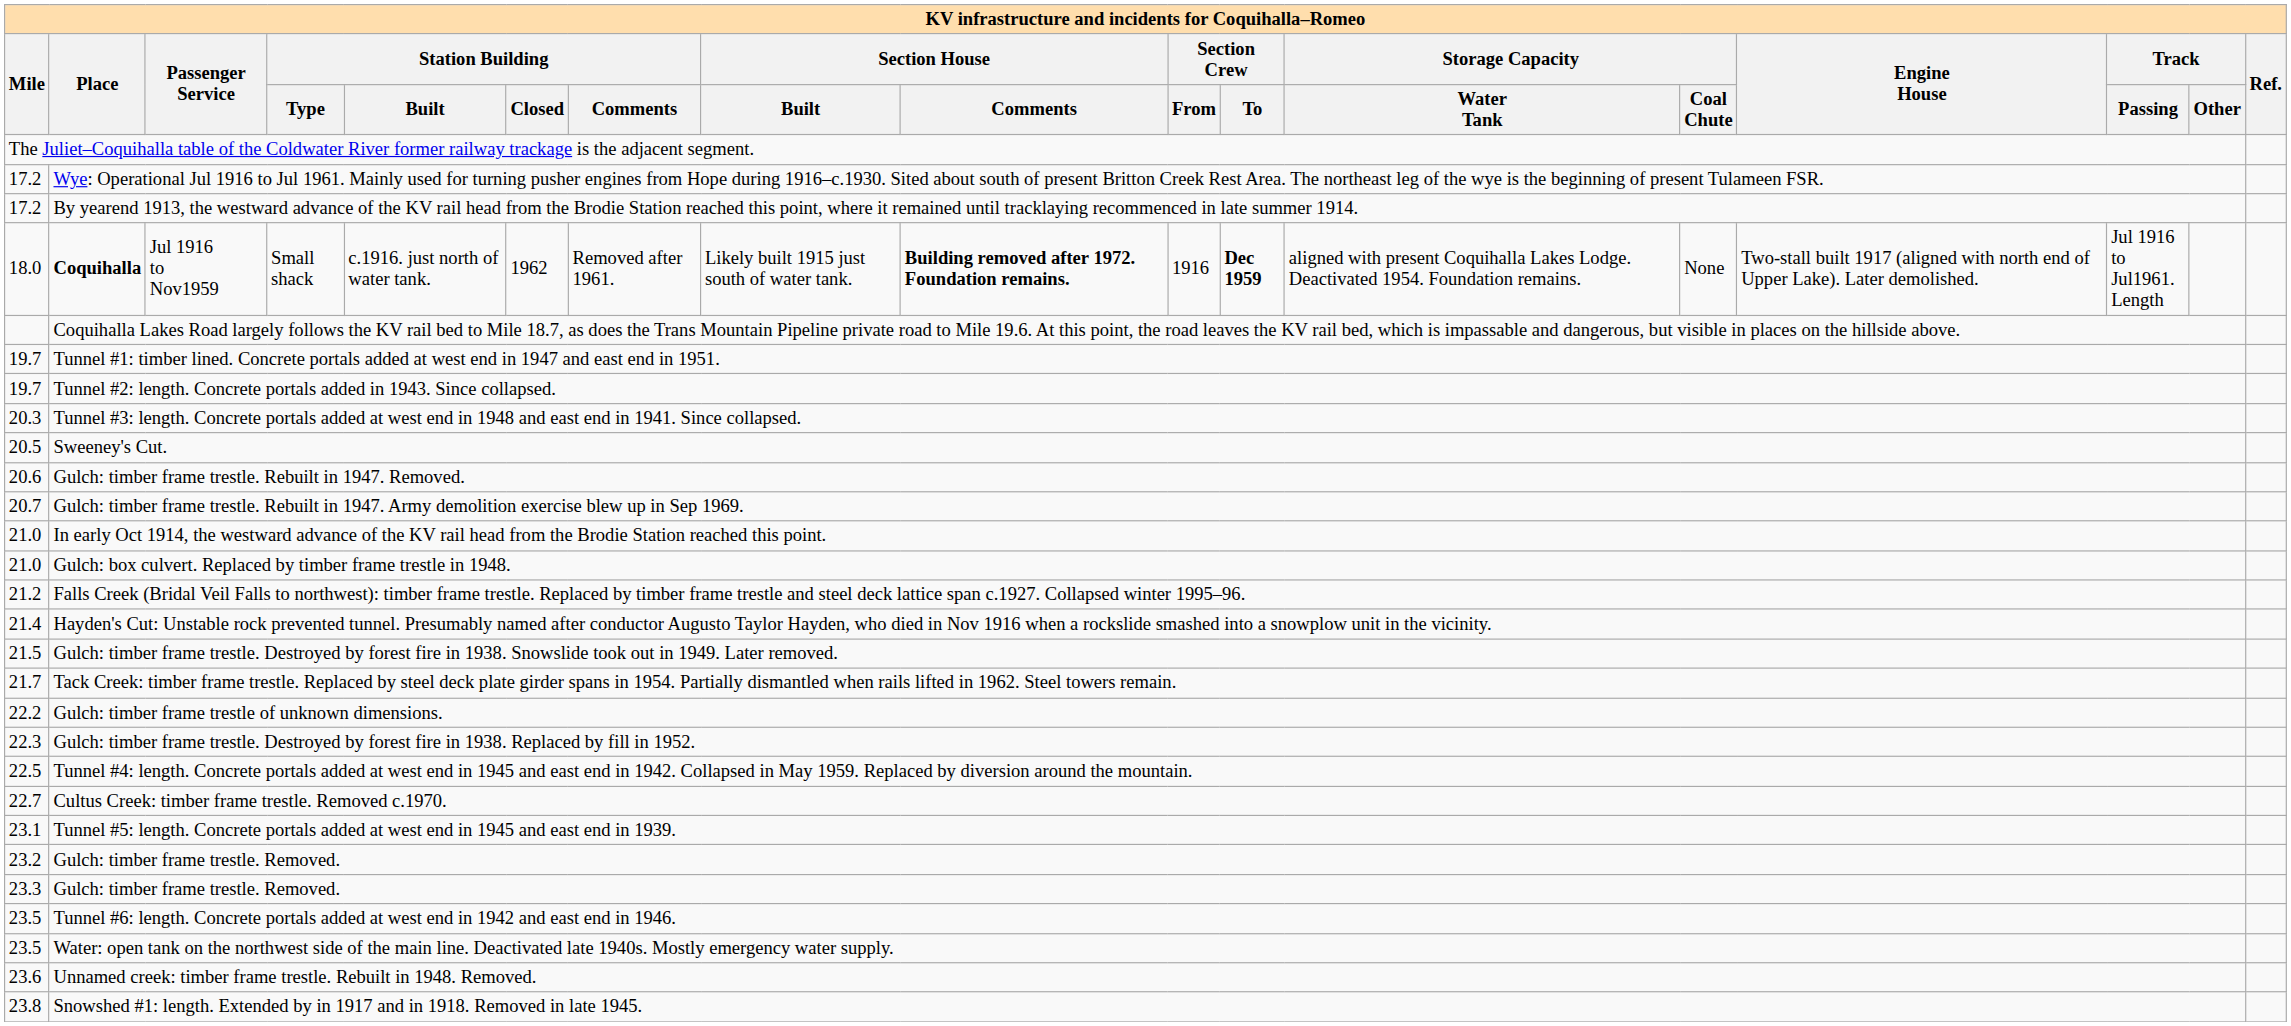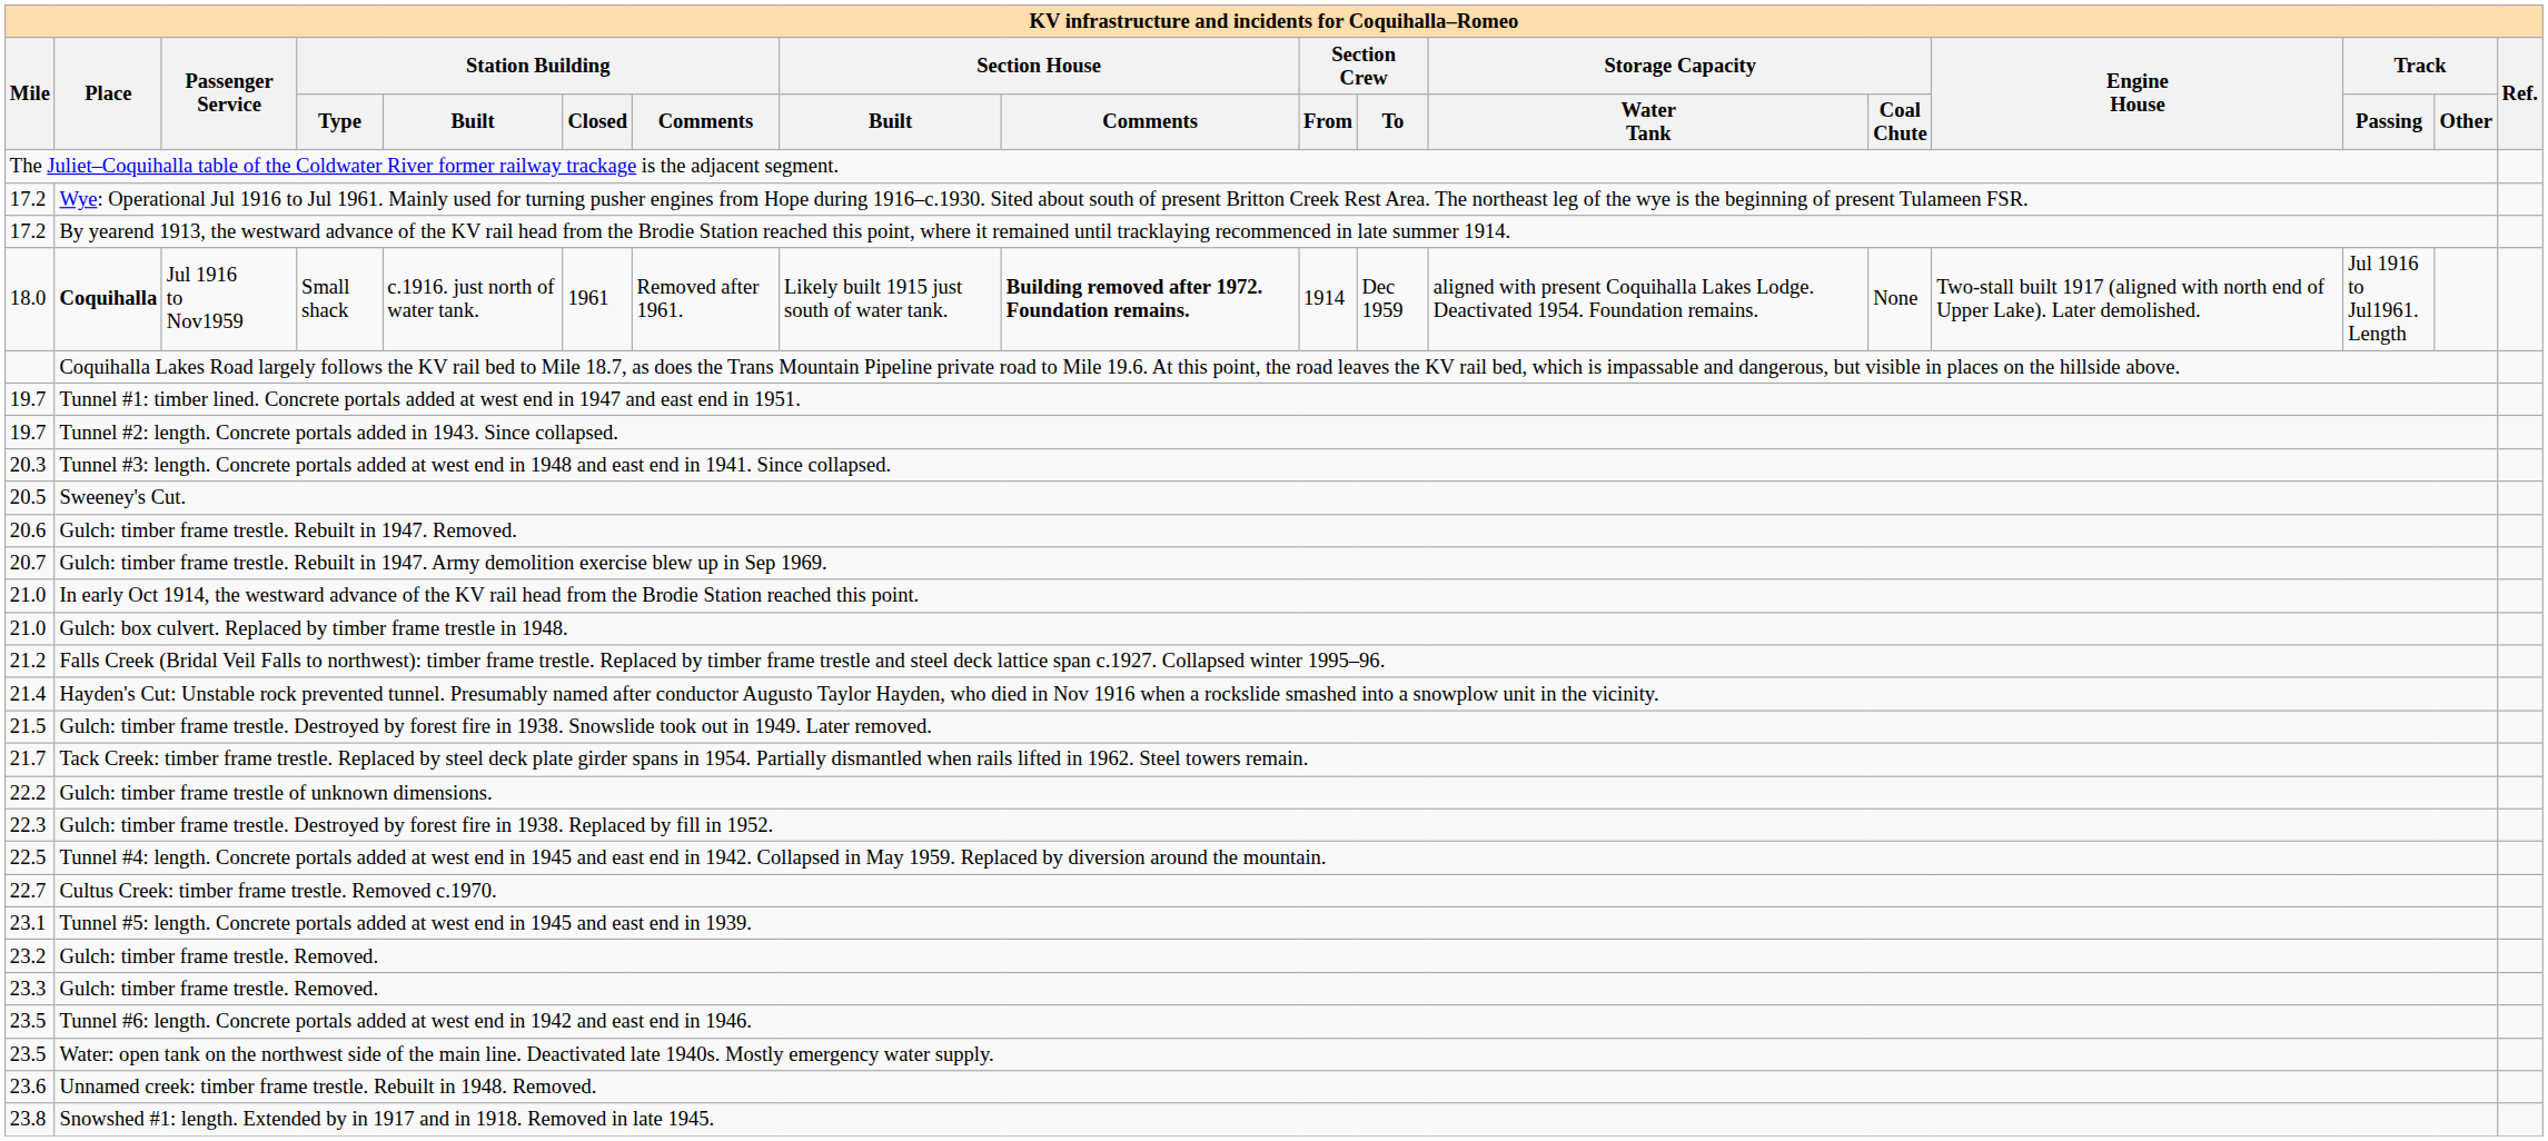Coquihalla | Station Building / Closed: 1962 -> 1961
Coquihalla | Section Crew / From: 1916 -> 1914
Coquihalla | Section Crew / To: bold -> normal
